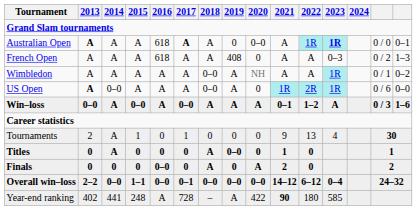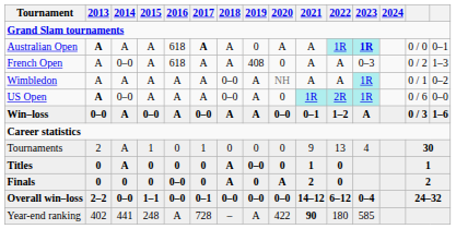Australian Open | 2020: 0–0 -> A
French Open | 2014: A -> 0–0
Win–loss | 2020: A -> 0–0
